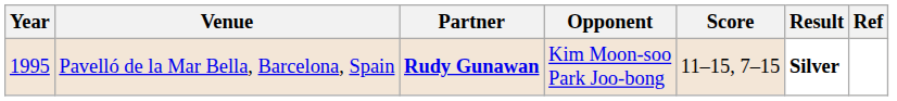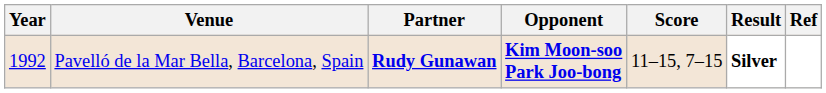Pavelló de la Mar Bella, Barcelona, Spain | Year: 1995 -> 1992
Pavelló de la Mar Bella, Barcelona, Spain | Opponent: normal -> bold
